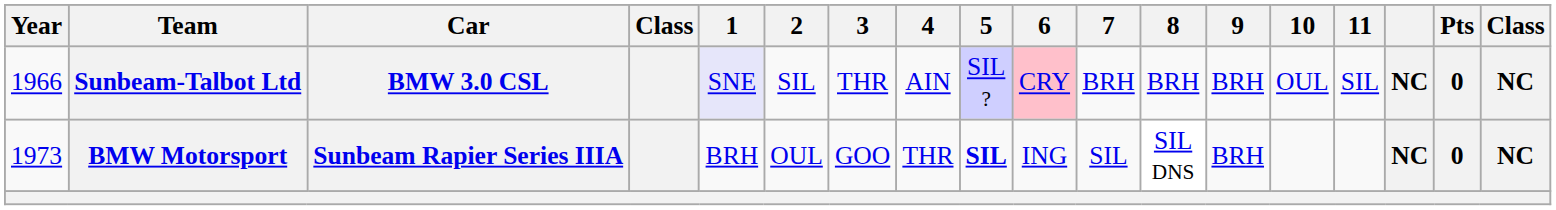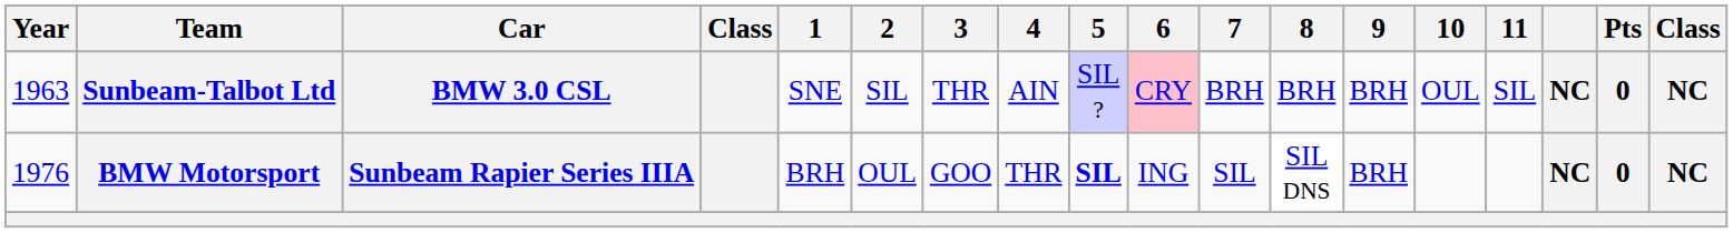Sunbeam-Talbot Ltd | Year: 1966 -> 1963
Sunbeam-Talbot Ltd | 1: lavender background -> no background
BMW Motorsport | Year: 1973 -> 1976
